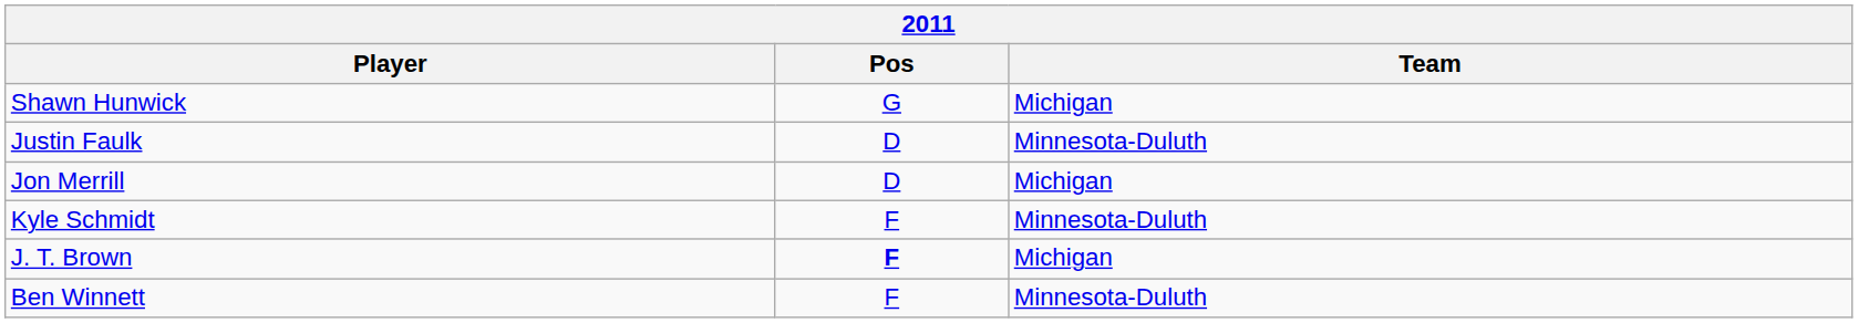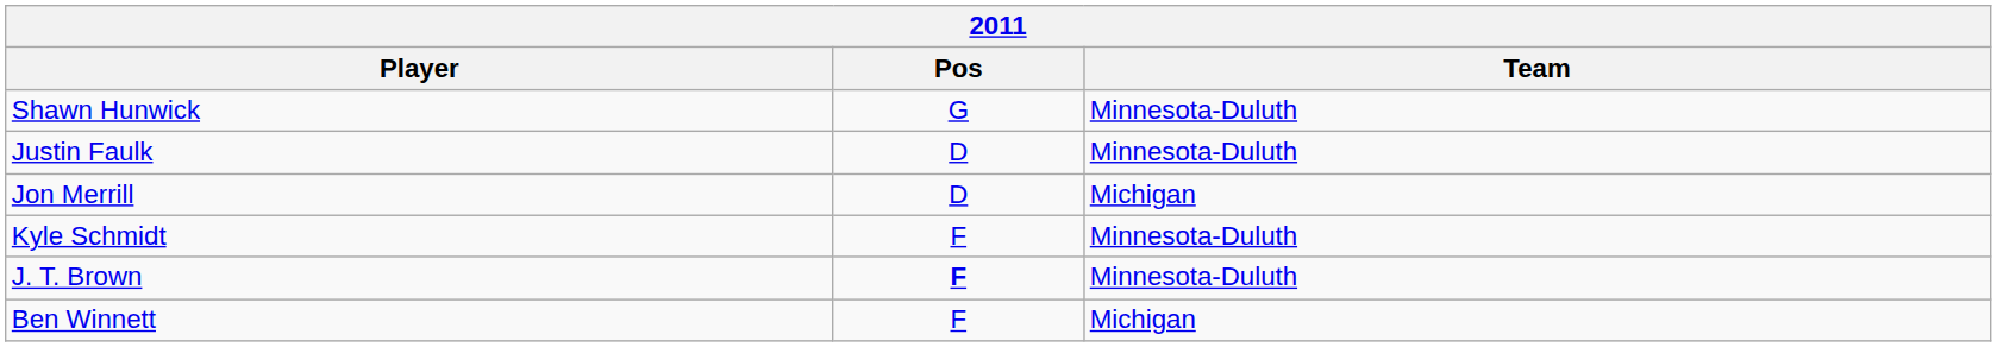Shawn Hunwick | Team: Michigan -> Minnesota-Duluth
J. T. Brown | Team: Michigan -> Minnesota-Duluth
Ben Winnett | Team: Minnesota-Duluth -> Michigan
